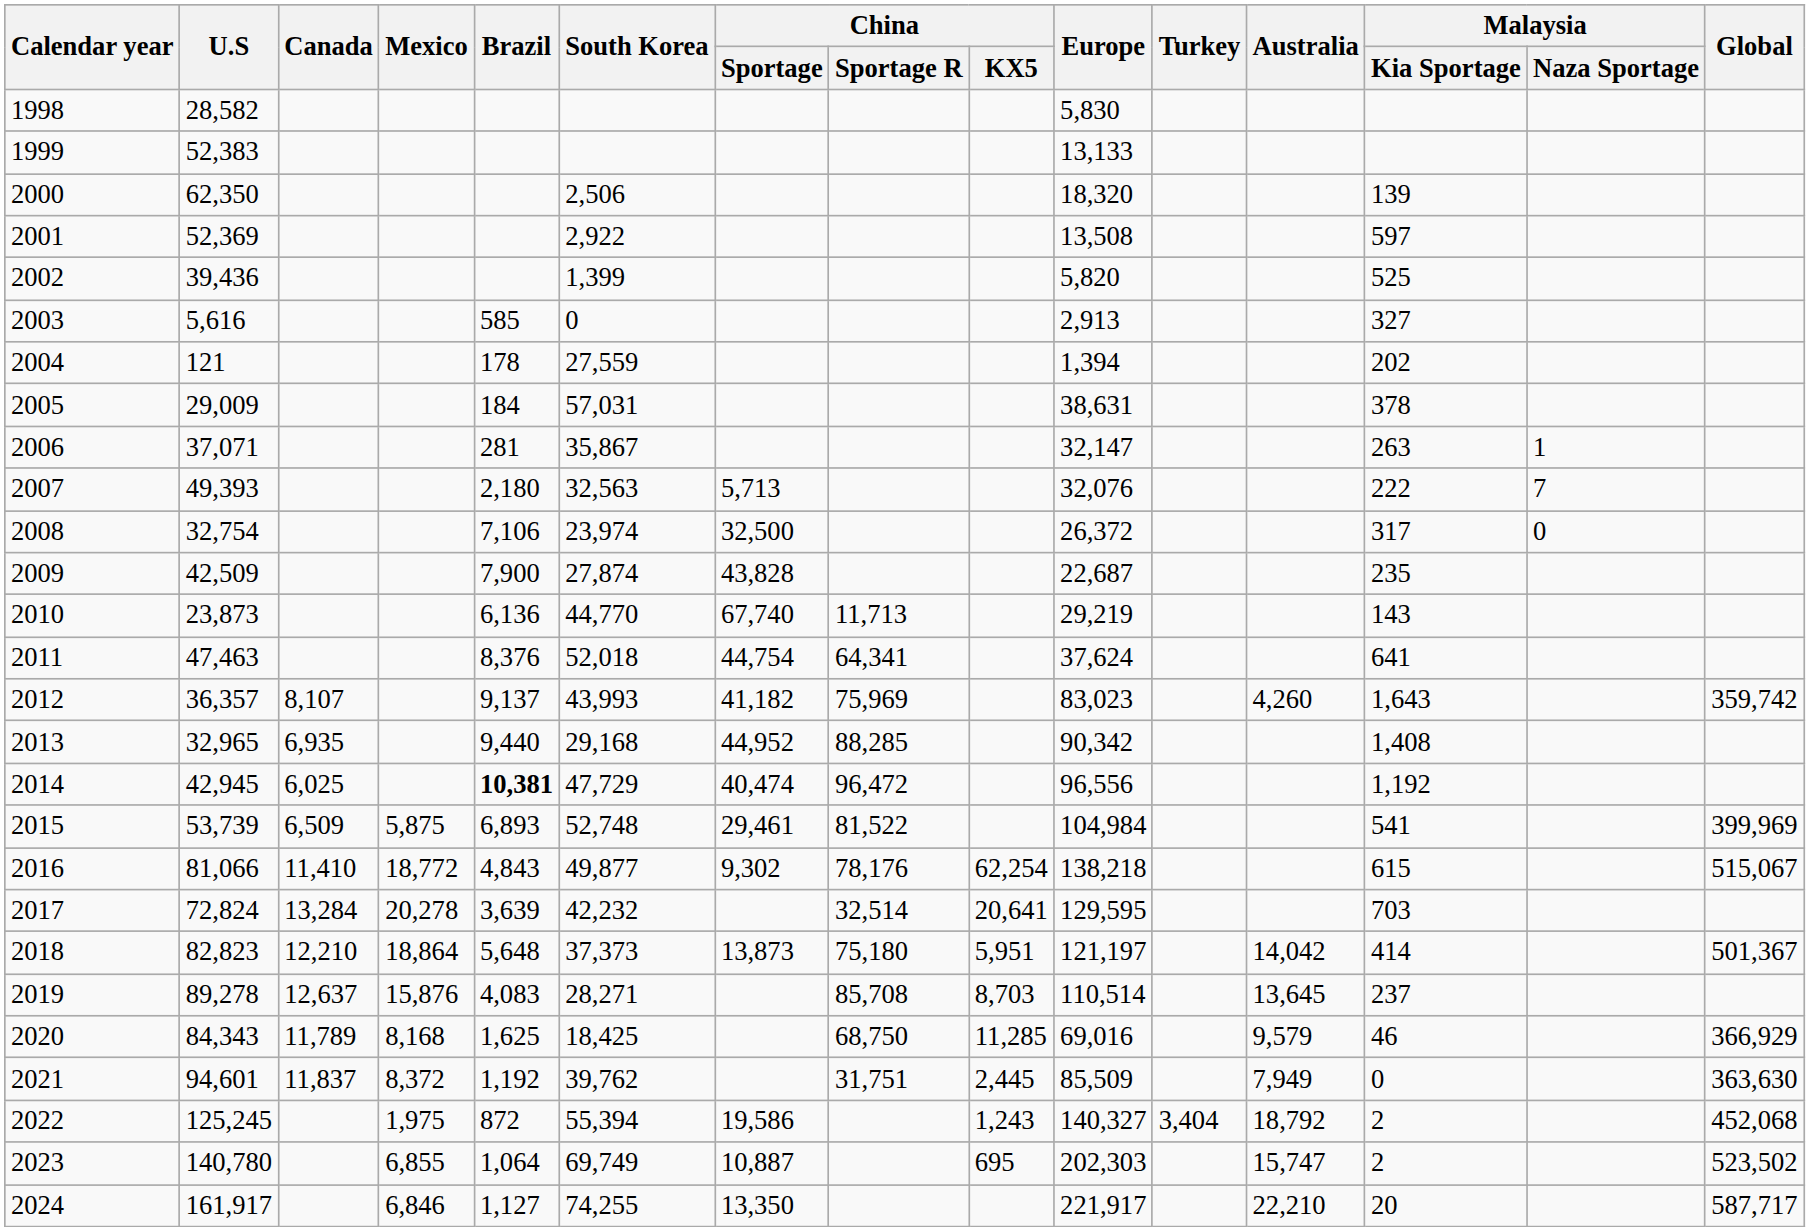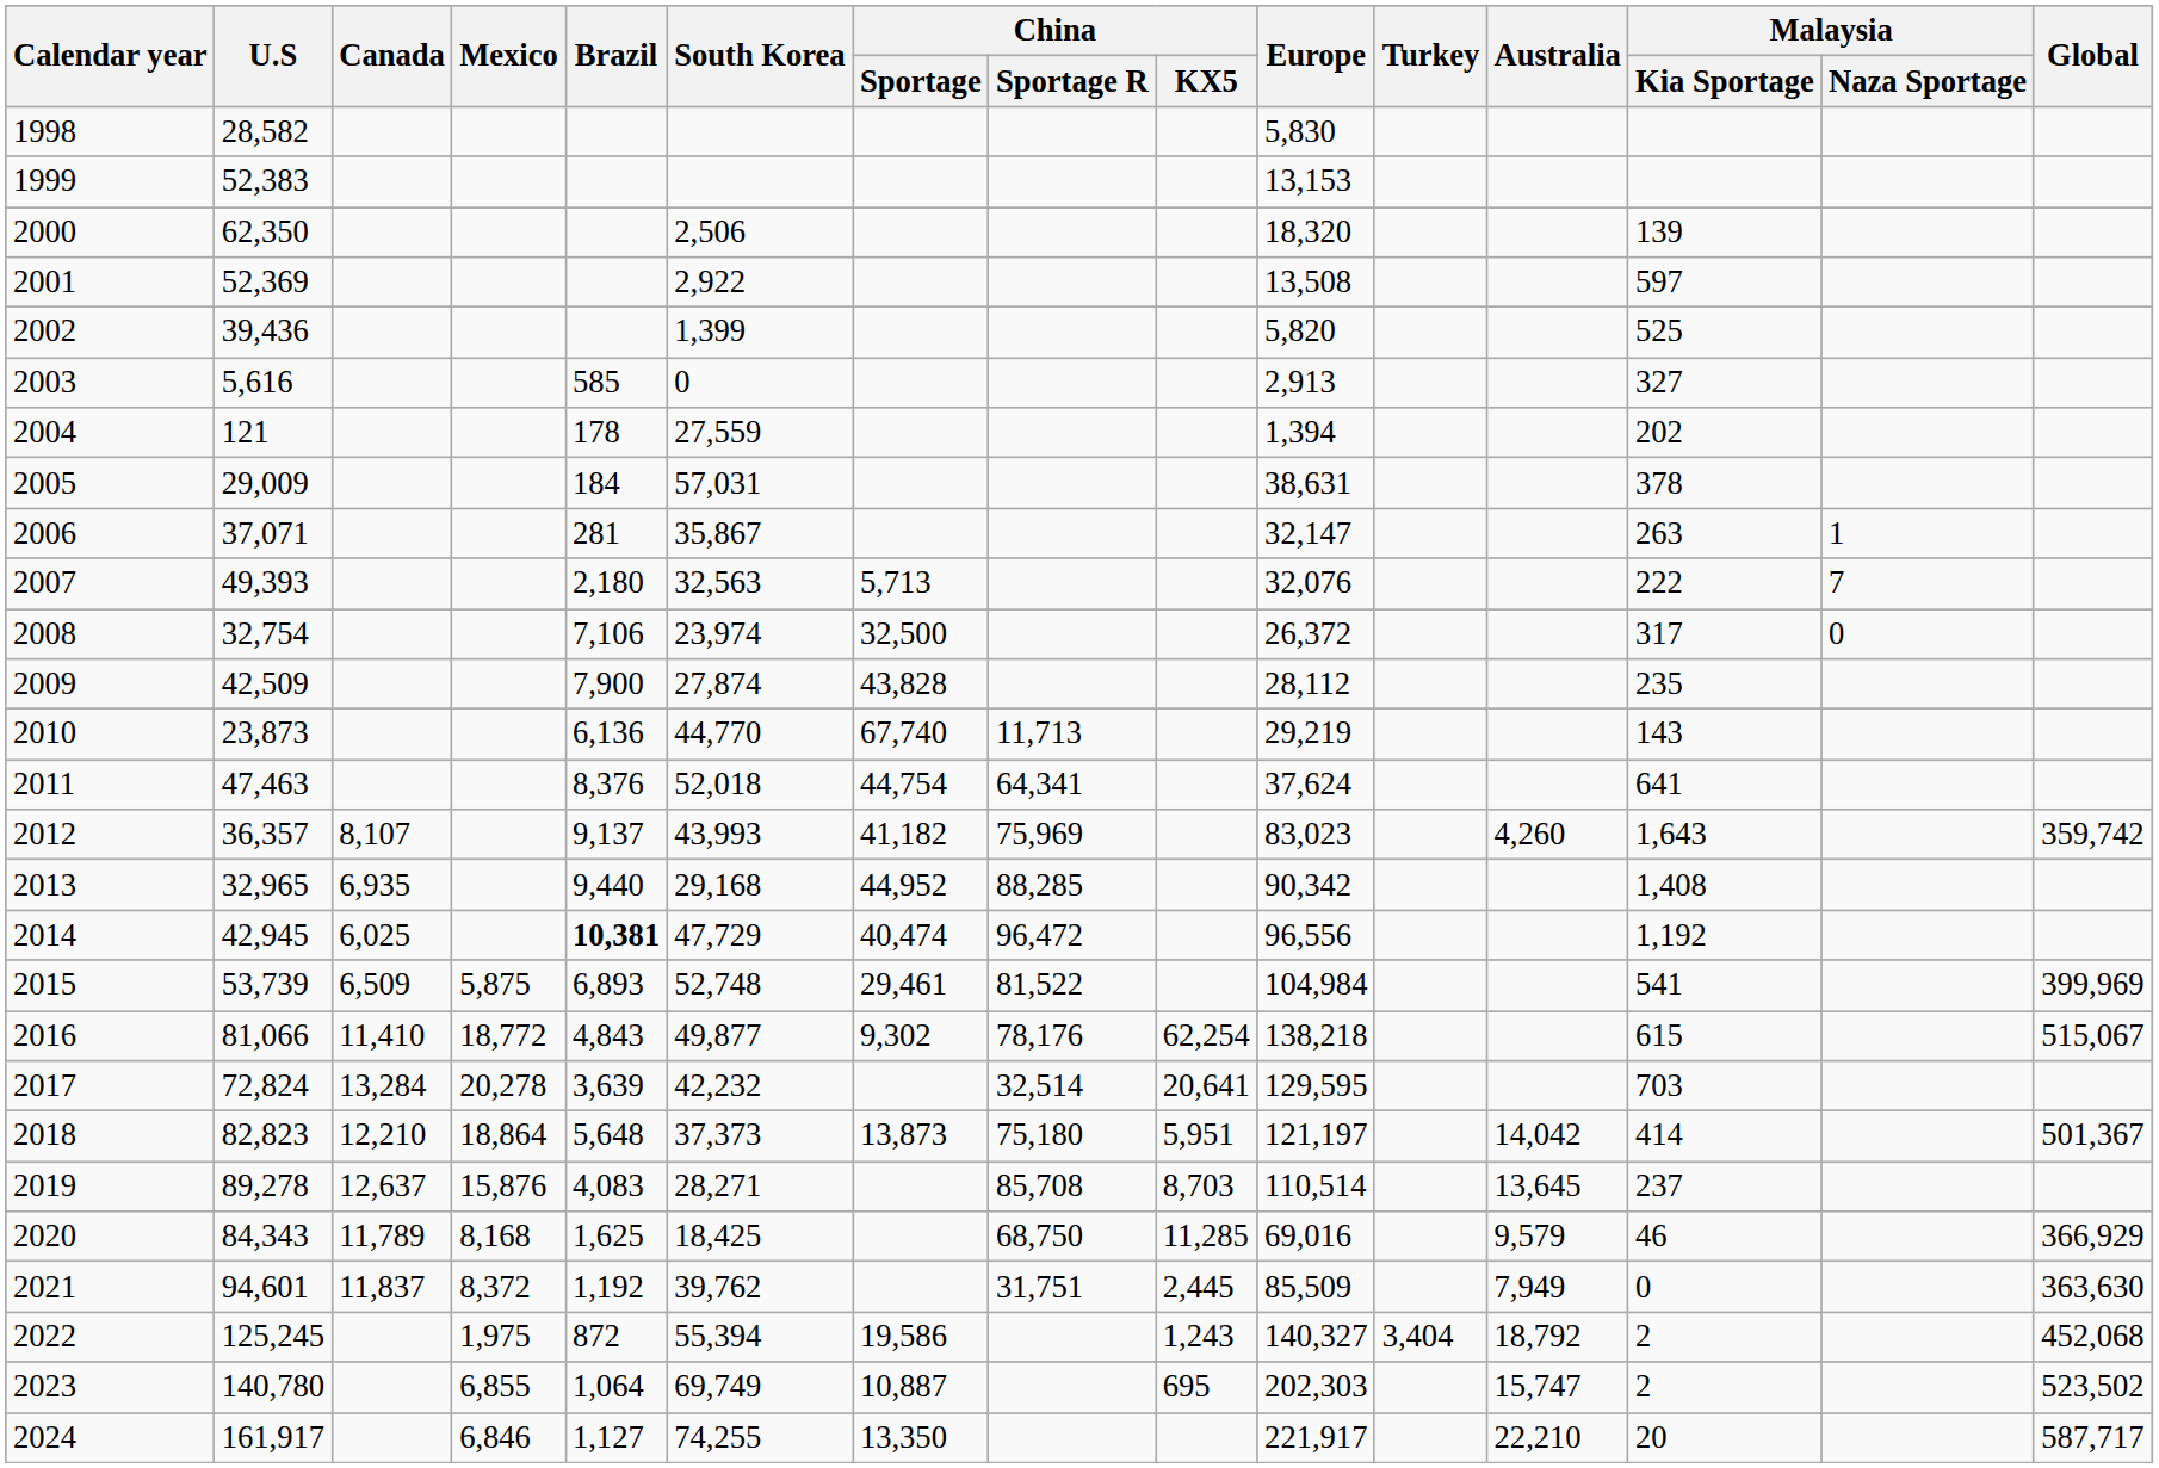1999 | Europe: 13,133 -> 13,153
2009 | Europe: 22,687 -> 28,112
